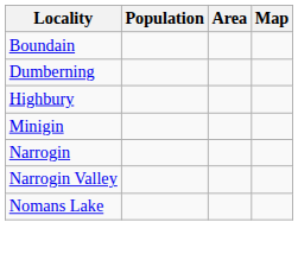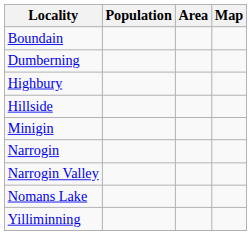+ row: Hillside
+ row: Yilliminning
